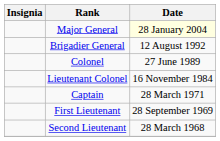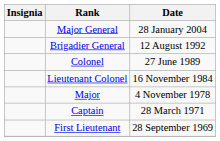Major General | Date: lightyellow background -> no background
+ row: Major | 4 November 1978
- row: Second Lieutenant | 28 March 1968
